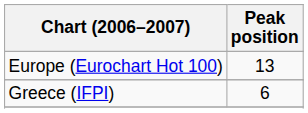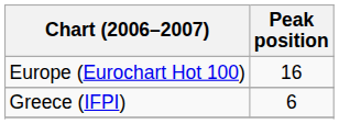Europe (Eurochart Hot 100) | Peak position: 13 -> 16
